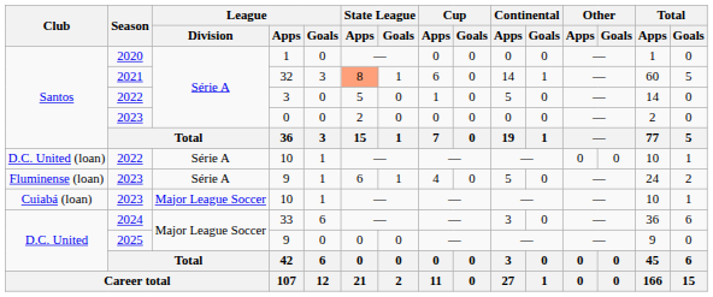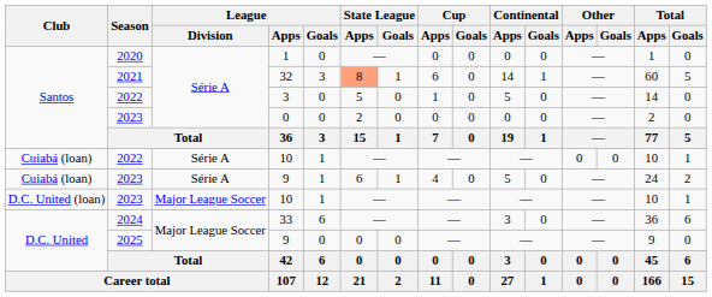2022 / 10 | Club: D.C. United (loan) -> Cuiabá (loan)
2023 / 9 | Club: Fluminense (loan) -> Cuiabá (loan)
2023 / 10 | Club: Cuiabá (loan) -> D.C. United (loan)
